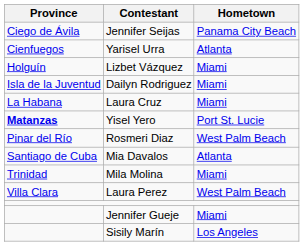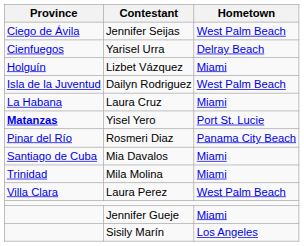Jennifer Seijas | Hometown: Panama City Beach -> West Palm Beach
Yarisel Urra | Hometown: Atlanta -> Delray Beach
Dailyn Rodriguez | Hometown: Miami -> West Palm Beach
Rosmeri Diaz | Hometown: West Palm Beach -> Panama City Beach
Mia Davalos | Hometown: Atlanta -> Miami
